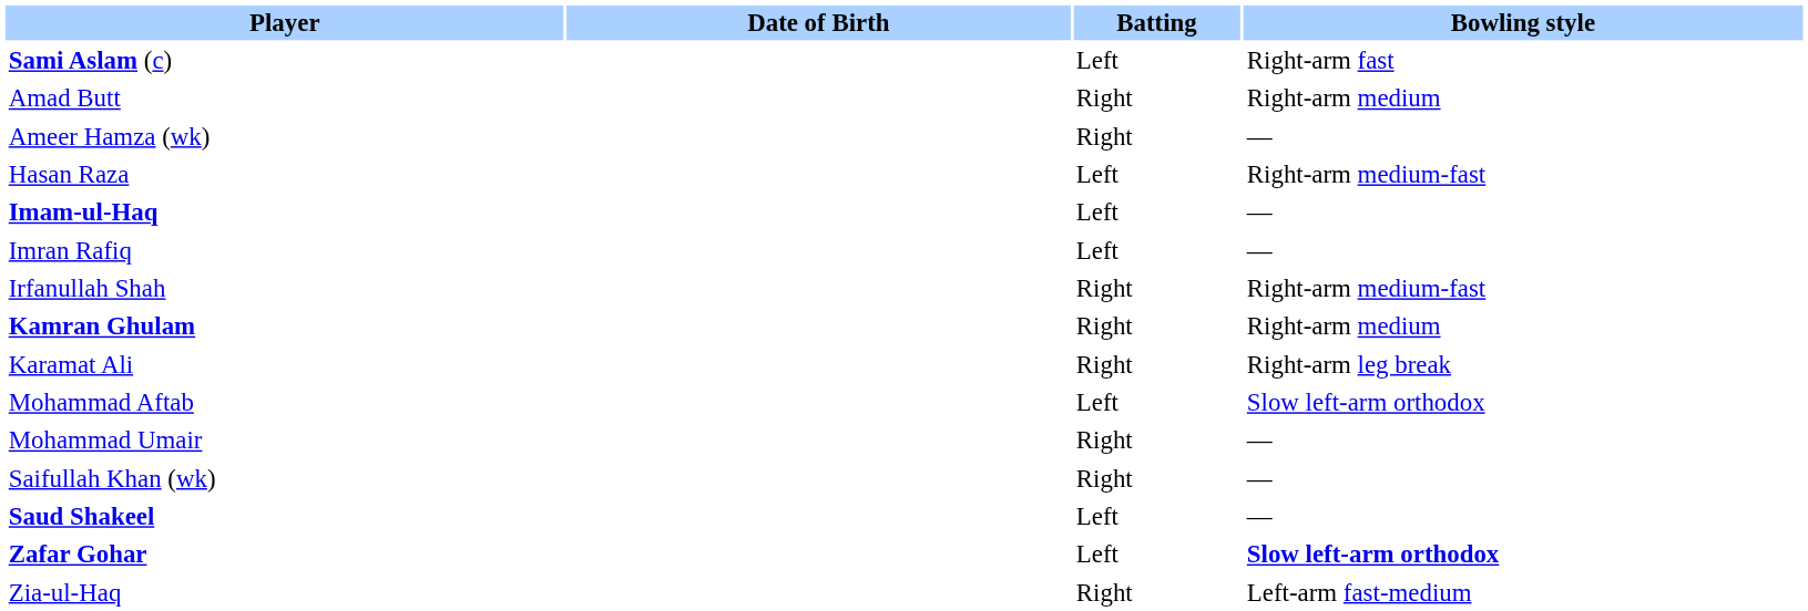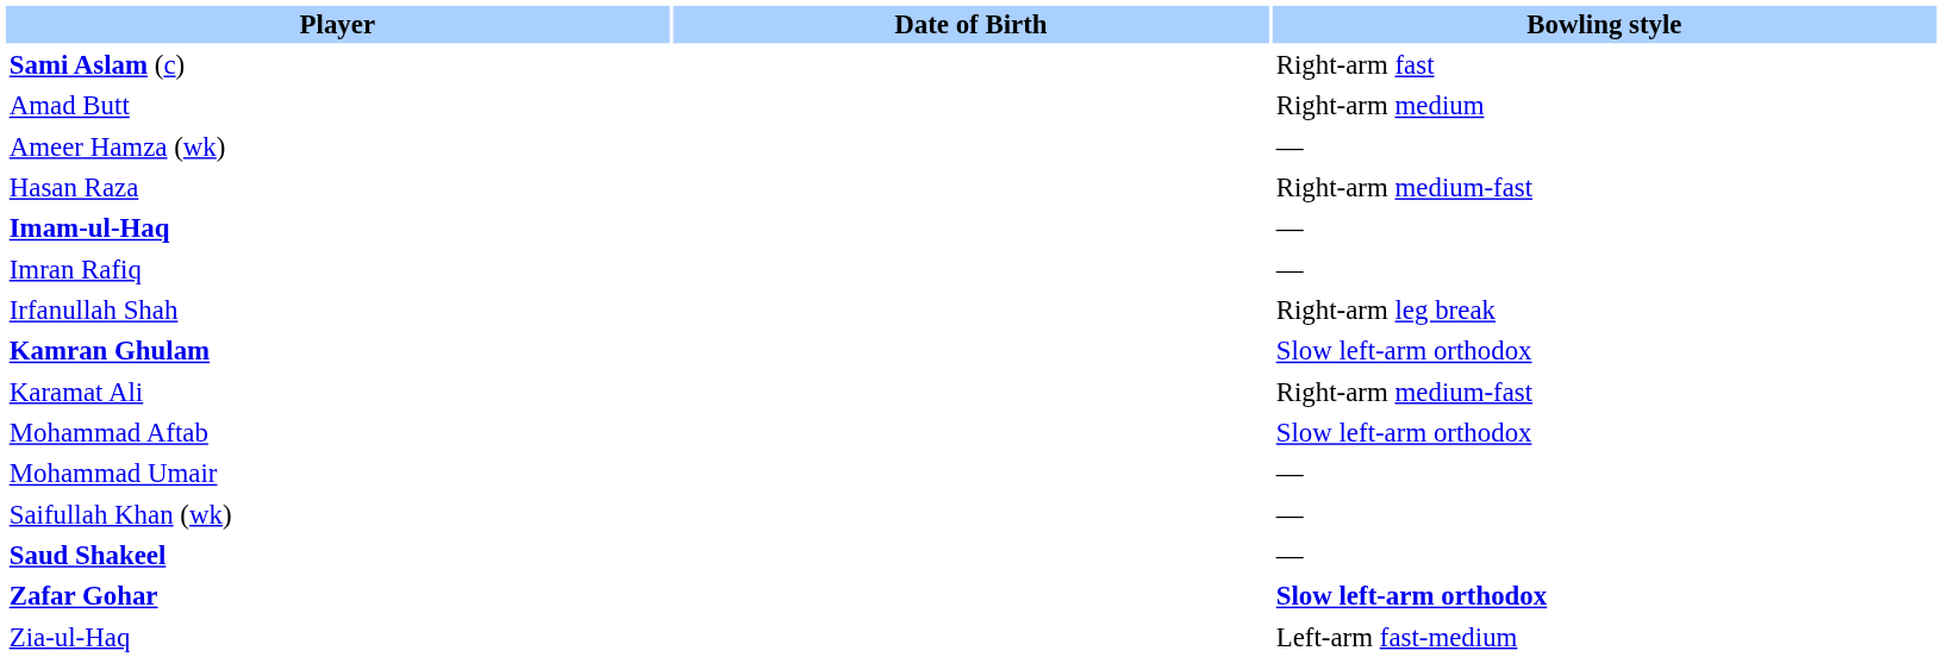- column: Batting | Left | Right | Right | Left | Left | Left | Right | Right | Right | Left | Right | Right | Left | Left | Right
Irfanullah Shah | Bowling style: Right-arm medium-fast -> Right-arm leg break
Kamran Ghulam | Bowling style: Right-arm medium -> Slow left-arm orthodox
Karamat Ali | Bowling style: Right-arm leg break -> Right-arm medium-fast
